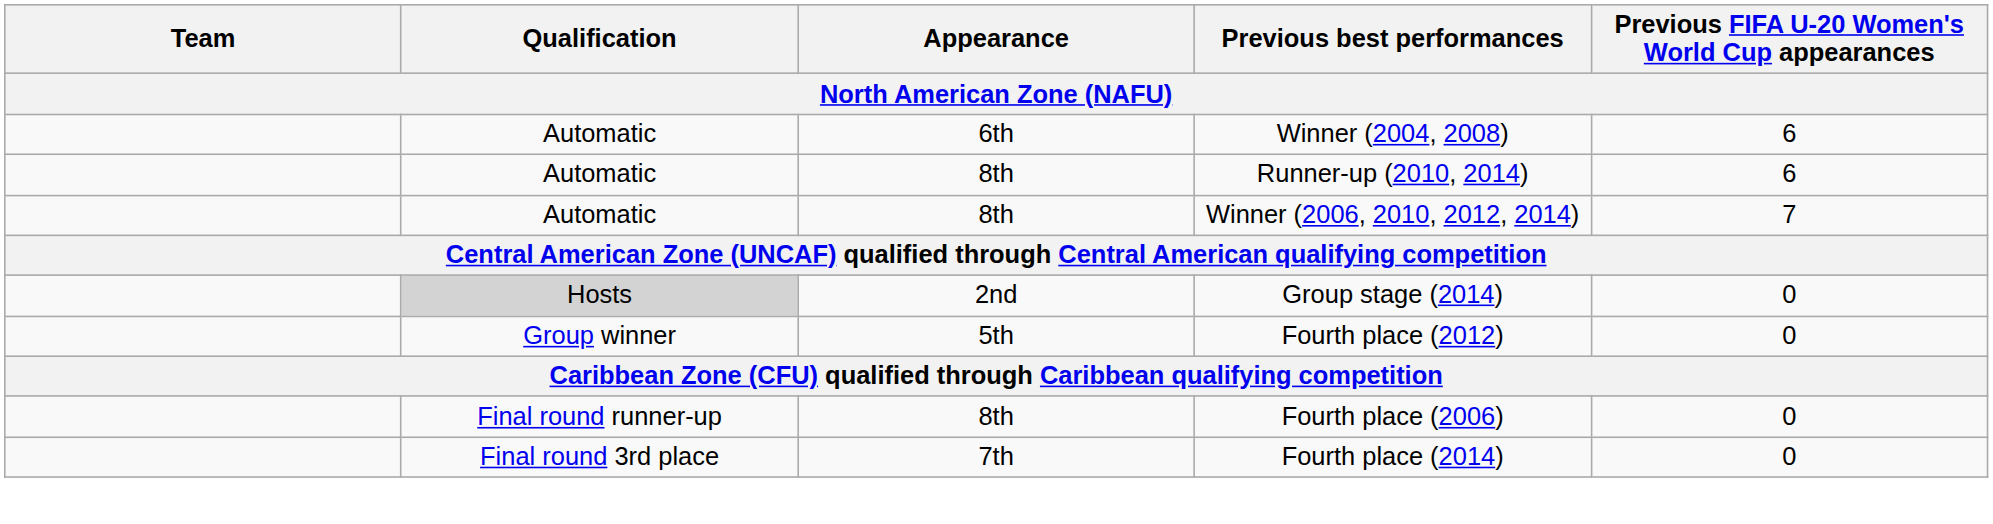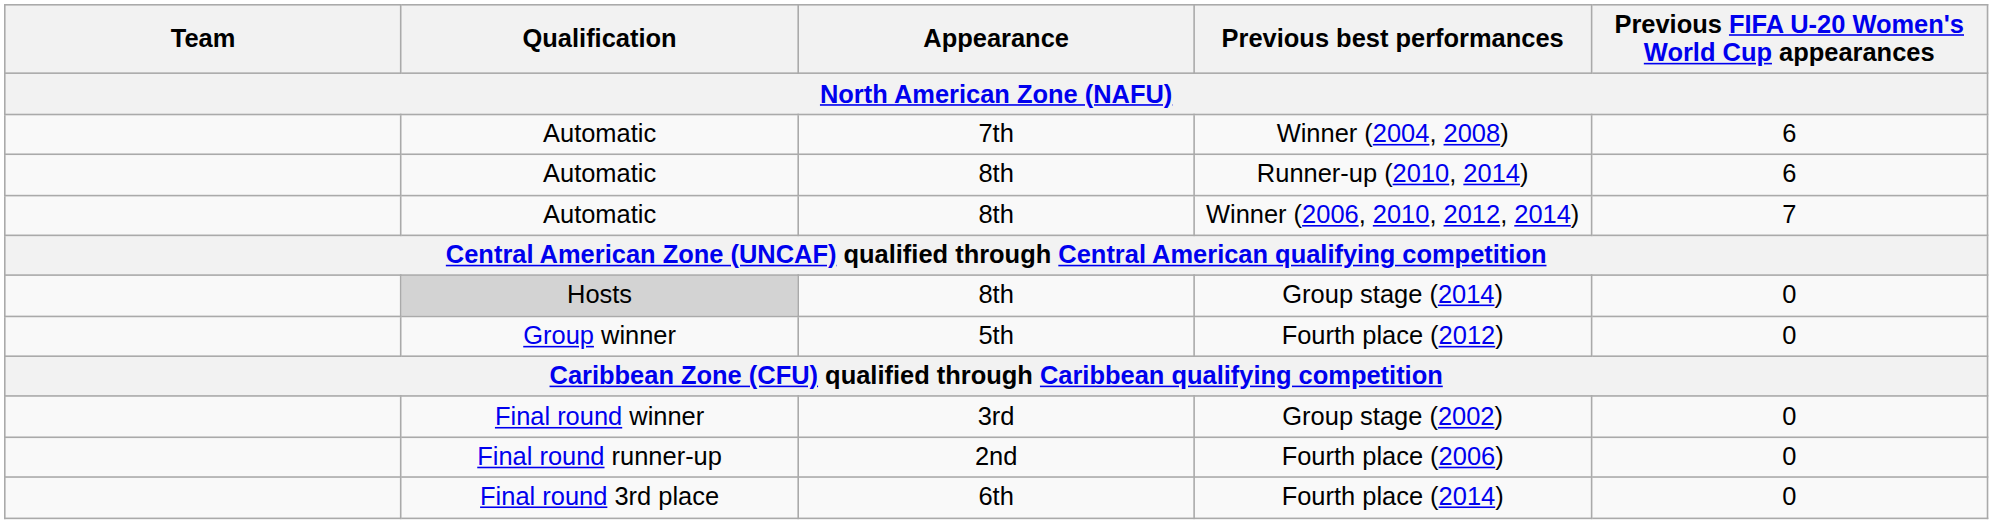Winner (2004, 2008) | Appearance: 6th -> 7th
Group stage (2014) | Appearance: 2nd -> 8th
+ row: Final round winner | 3rd | Group stage (2002) | 0
Fourth place (2006) | Appearance: 8th -> 2nd
Fourth place (2014) | Appearance: 7th -> 6th
